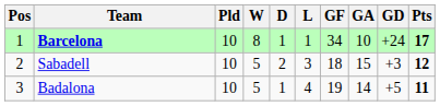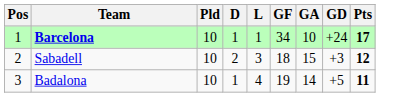- column: W | 8 | 5 | 5
